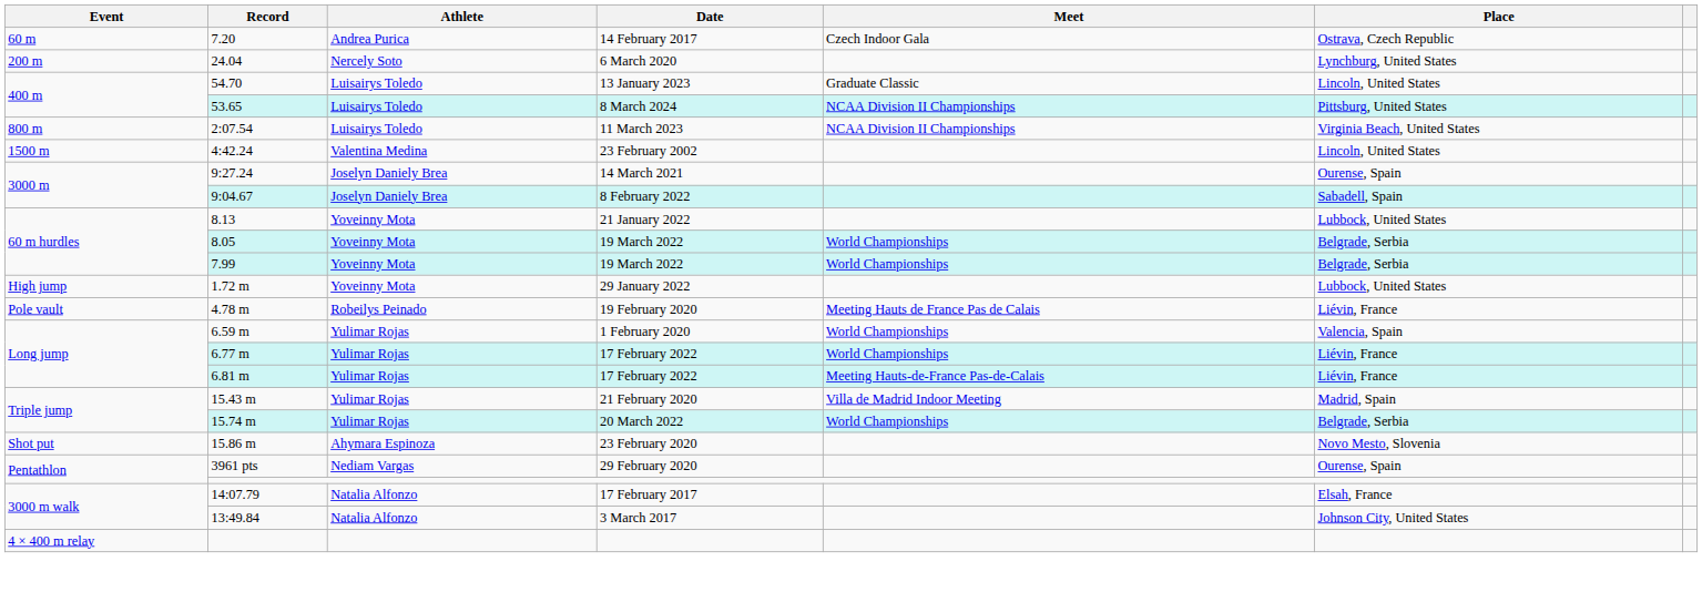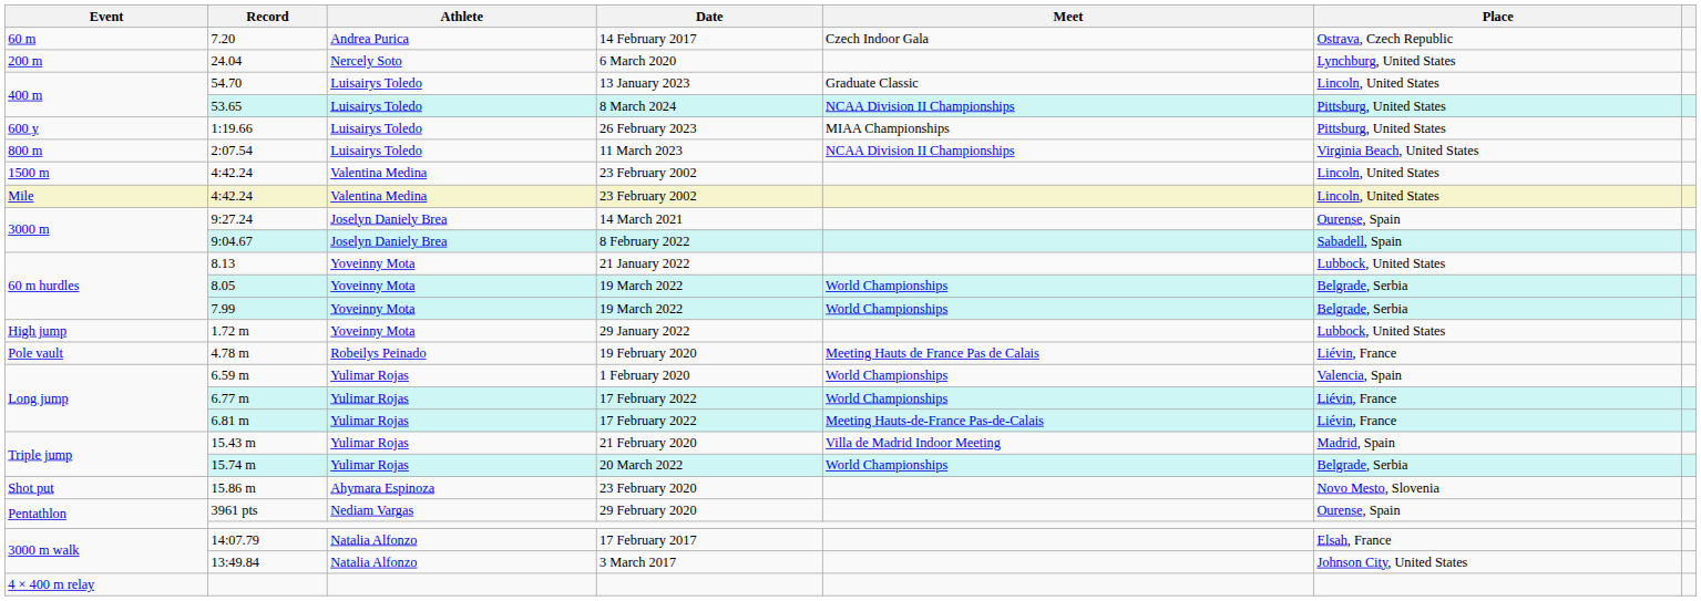+ row: 600 y | 1:19.66 | Luisairys Toledo | 26 February 2023 | MIAA Championships | Pittsburg, United States
+ row: Mile | 4:42.24 | Valentina Medina | 23 February 2002 | Lincoln, United States
